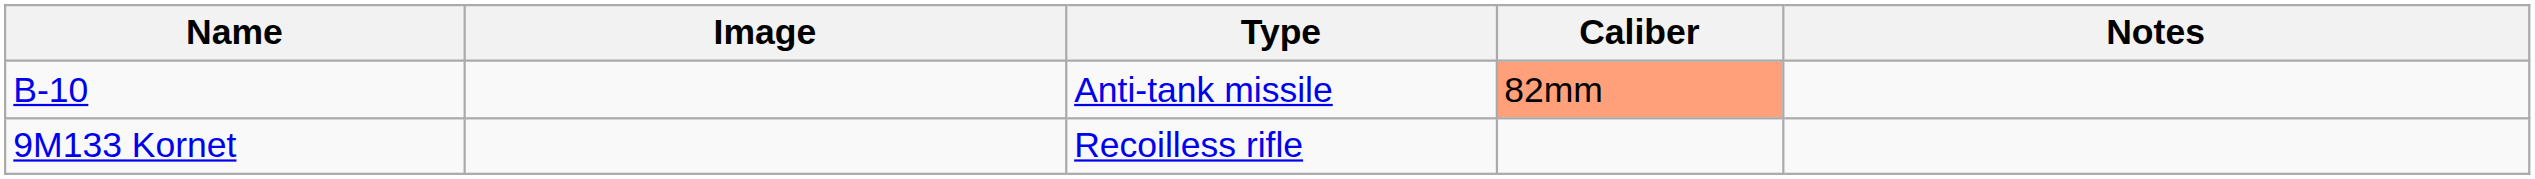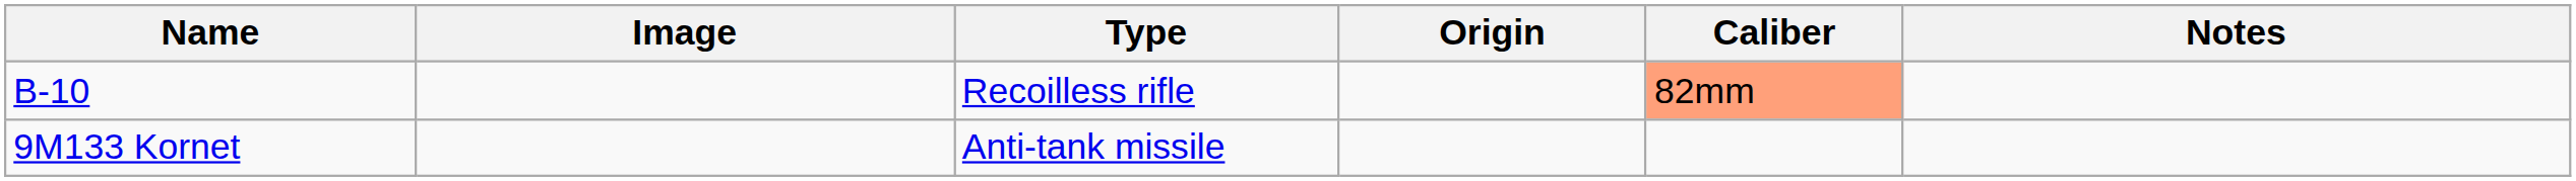+ column: Origin
B-10 | Type: Anti-tank missile -> Recoilless rifle
9M133 Kornet | Type: Recoilless rifle -> Anti-tank missile
